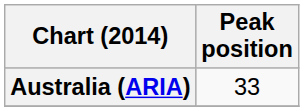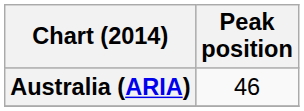Australia (ARIA) | Peak position: 33 -> 46
